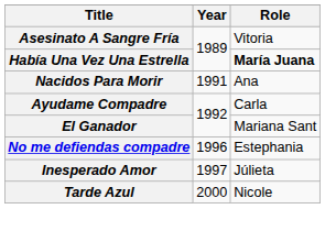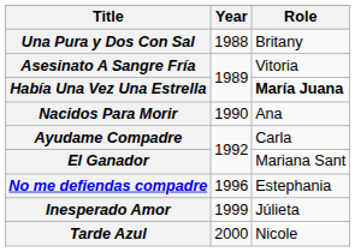+ row: Una Pura y Dos Con Sal | 1988 | Britany
Nacidos Para Morir | Year: 1991 -> 1990
Inesperado Amor | Year: 1997 -> 1999
